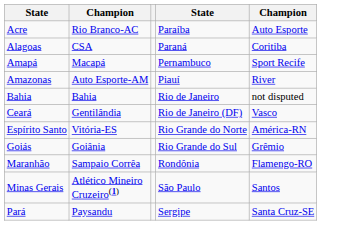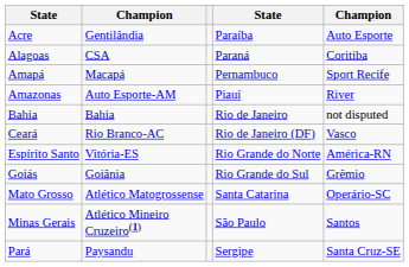Acre | column 2: Rio Branco-AC -> Gentilândia
Ceará | column 2: Gentilândia -> Rio Branco-AC
- row: Maranhão | Sampaio Corrêa | Rondônia | Flamengo-RO
+ row: Mato Grosso | Atlético Matogrossense | Santa Catarina | Operário-SC
